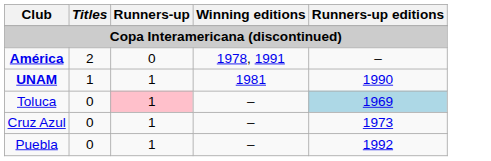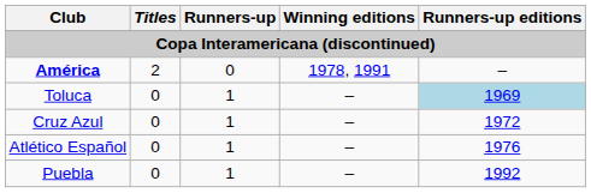- row: UNAM | 1 | 1 | 1981 | 1990
Toluca | Runners-up: pink background -> no background
Cruz Azul | Runners-up editions: 1973 -> 1972
+ row: Atlético Español | 0 | 1 | – | 1976
